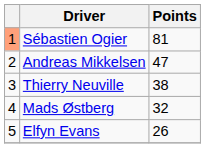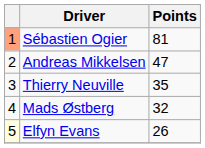Thierry Neuville | Points: 38 -> 35
Elfyn Evans | column 1: no background -> lightyellow background
